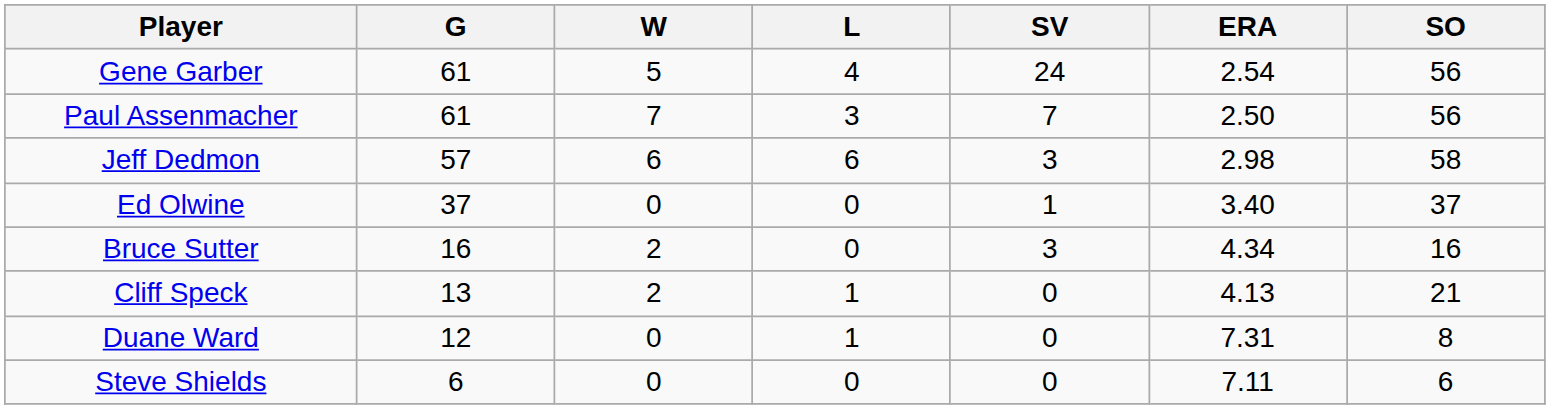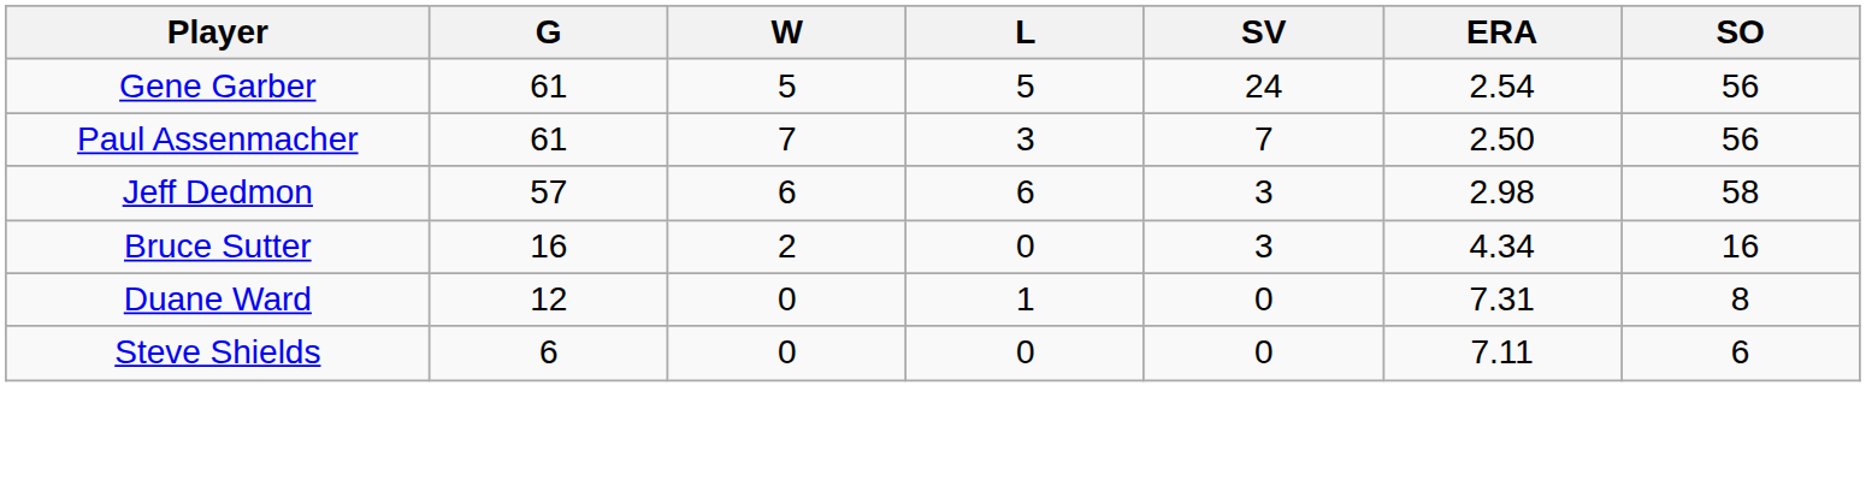Gene Garber | L: 4 -> 5
- row: Ed Olwine | 37 | 0 | 0 | 1 | 3.40 | 37
- row: Cliff Speck | 13 | 2 | 1 | 0 | 4.13 | 21
